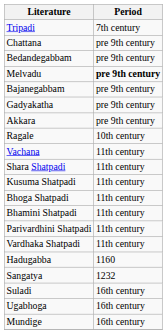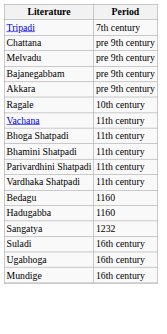- row: Bedandegabbam | pre 9th century
Melvadu | Period: bold -> normal
- row: Gadyakatha | pre 9th century
- row: Shara Shatpadi | 11th century
- row: Kusuma Shatpadi | 11th century
+ row: Bedagu | 1160
